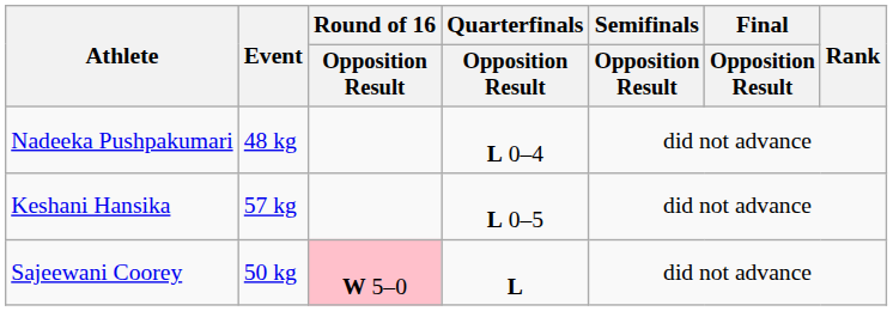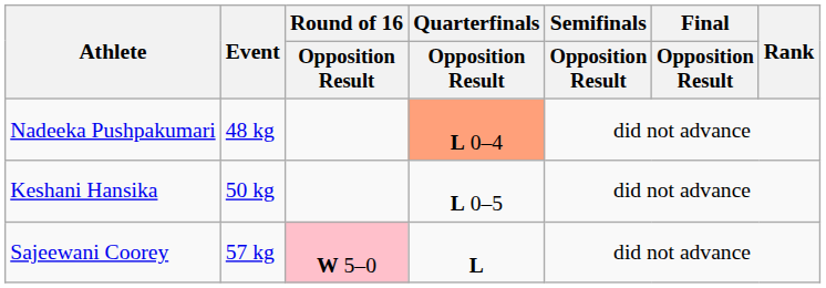Nadeeka Pushpakumari | Quarterfinals / Opposition Result: no background -> lightsalmon background
Keshani Hansika | Event: 57 kg -> 50 kg
Sajeewani Coorey | Event: 50 kg -> 57 kg
